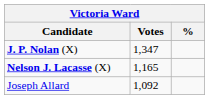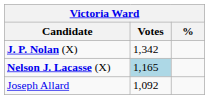J. P. Nolan (X) | Votes: 1,347 -> 1,342
Nelson J. Lacasse (X) | Votes: no background -> lightblue background
